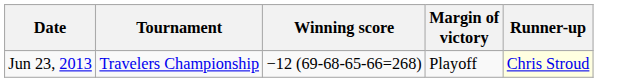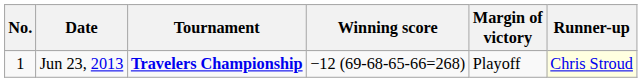+ column: No. | 1
Jun 23, 2013 | Tournament: normal -> bold
